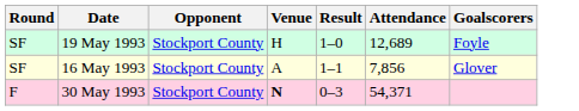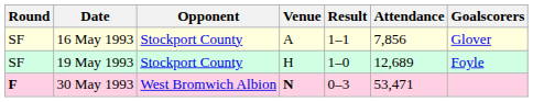rows swapped: 16 May 1993 <-> 19 May 1993
30 May 1993 | Round: normal -> bold
30 May 1993 | Opponent: Stockport County -> West Bromwich Albion
30 May 1993 | Attendance: 54,371 -> 53,471
